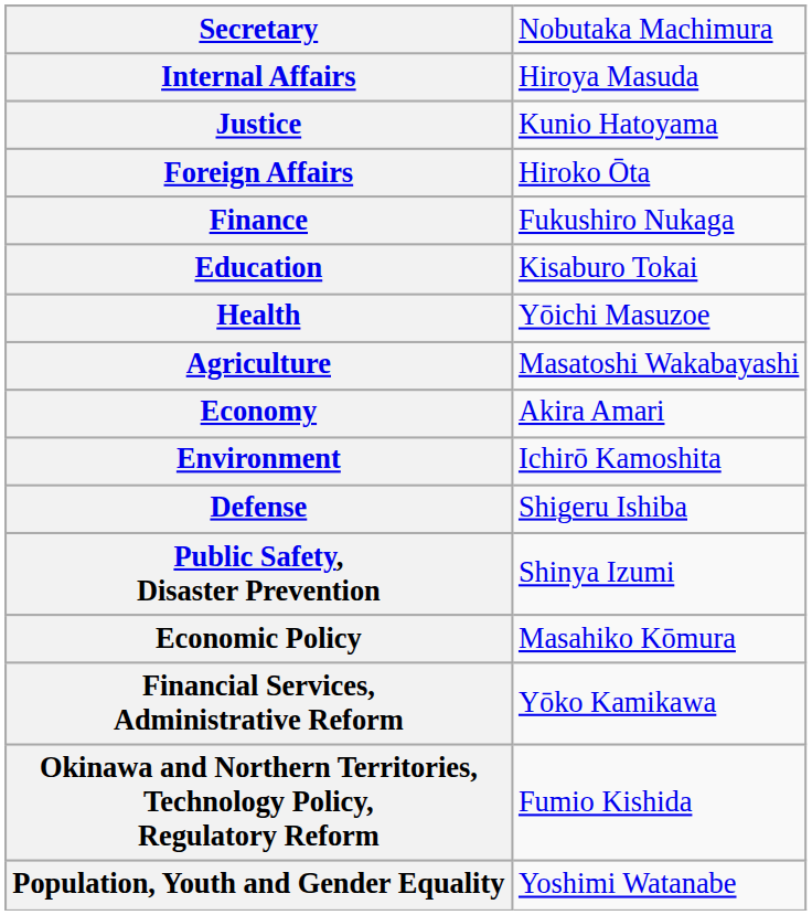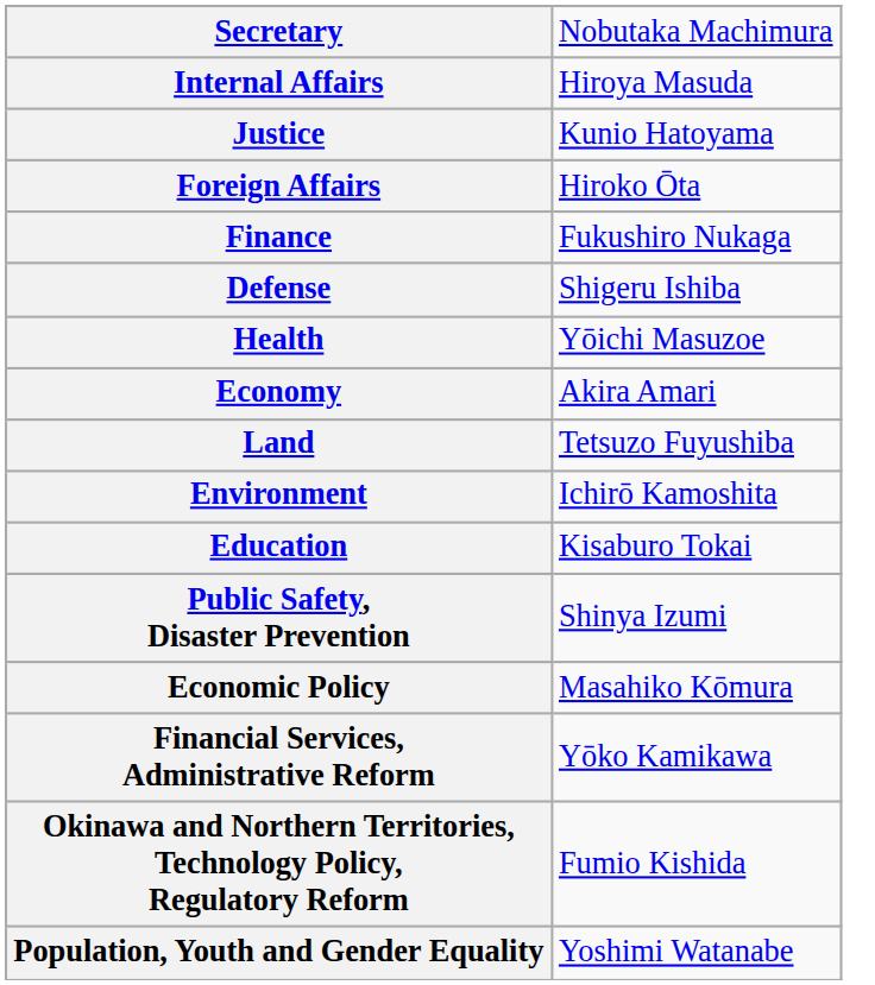rows swapped: Education <-> Defense
- row: Agriculture | Masatoshi Wakabayashi
+ row: Land | Tetsuzo Fuyushiba
